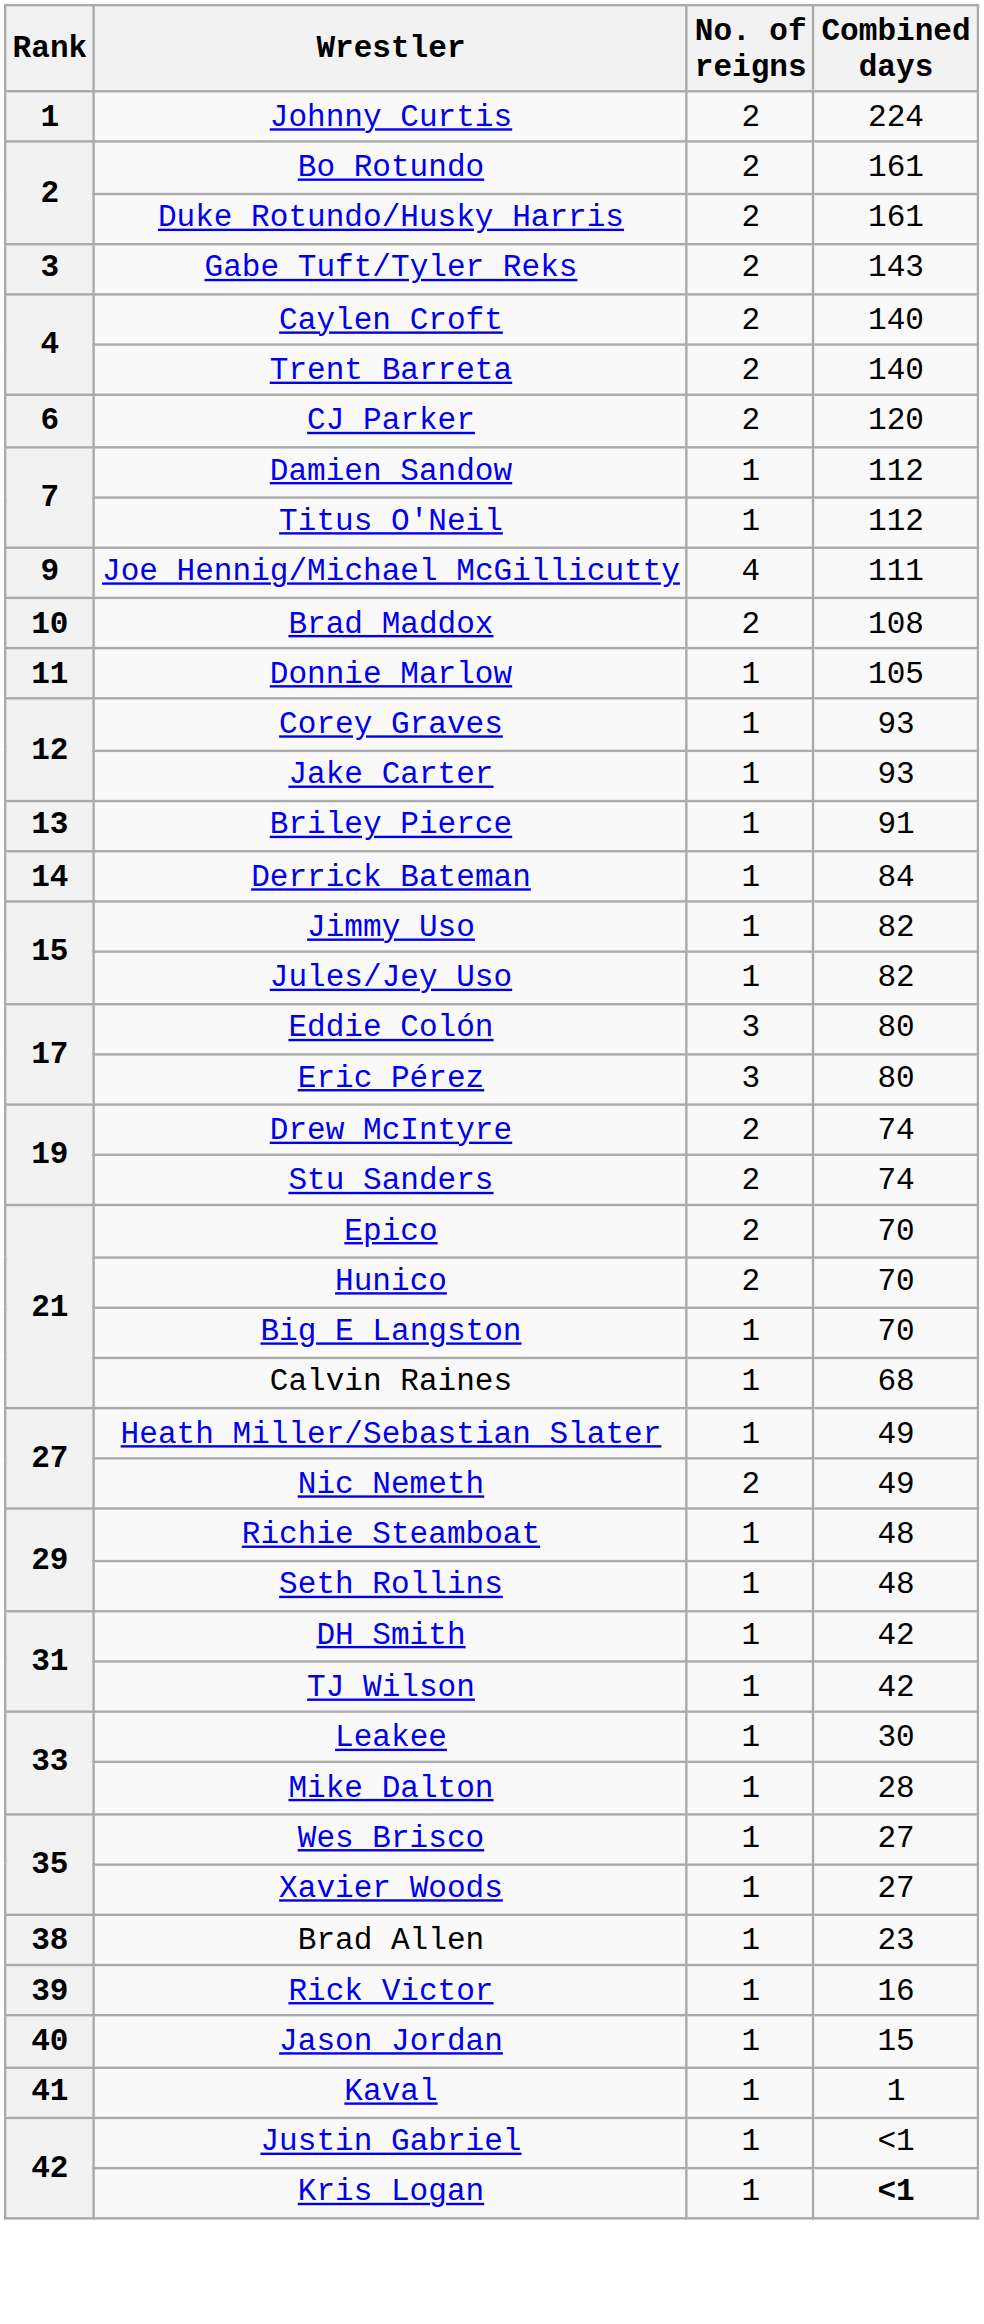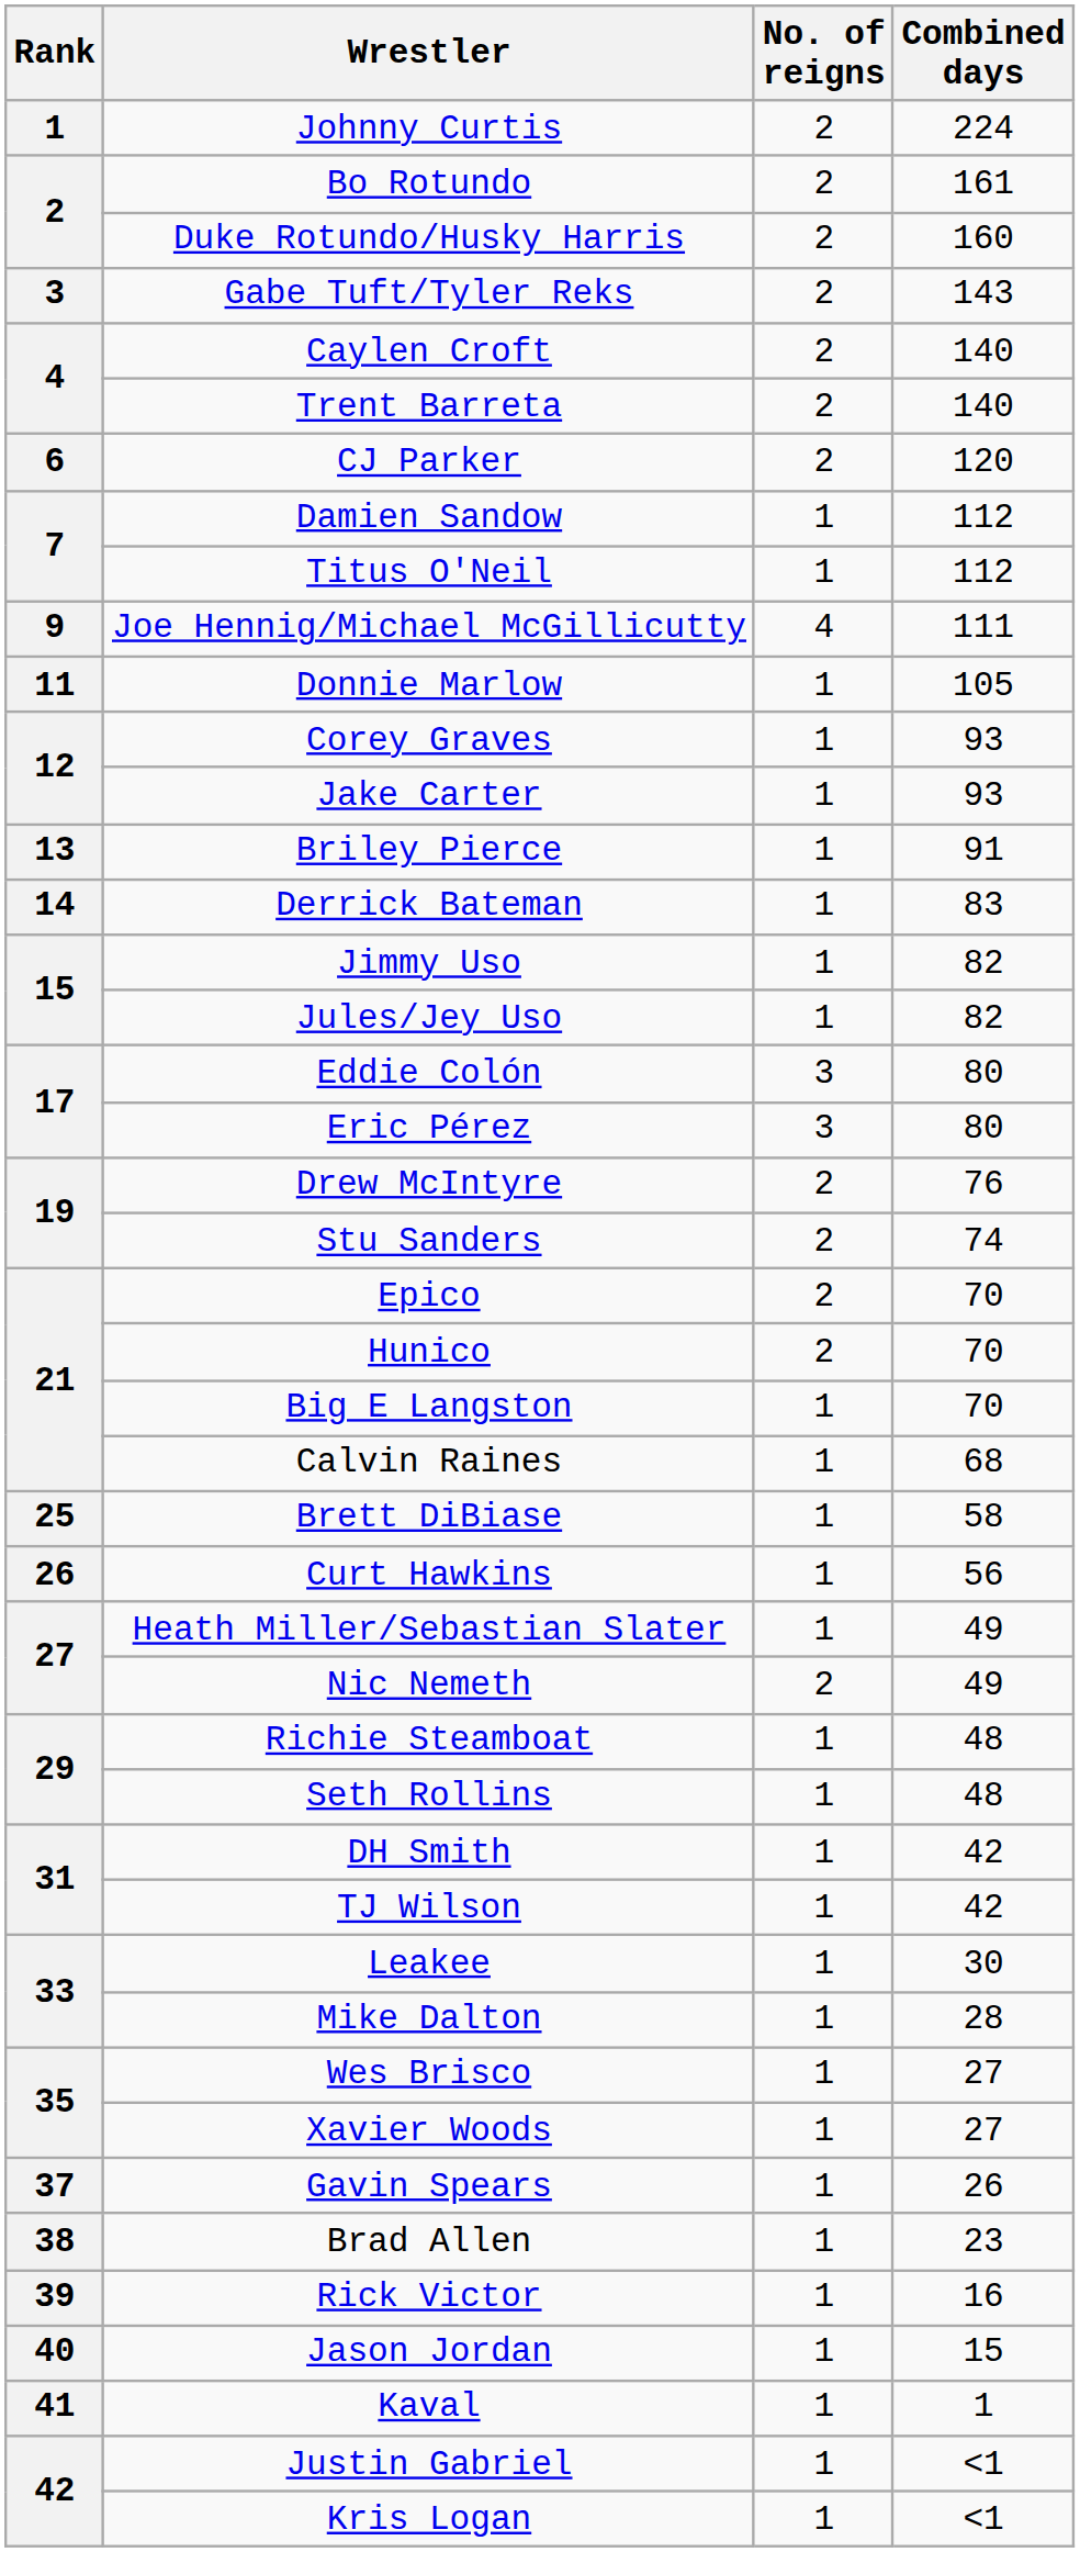Duke Rotundo/Husky Harris | Combined days: 161 -> 160
- row: 10 | Brad Maddox | 2 | 108
Derrick Bateman | Combined days: 84 -> 83
Drew McIntyre | Combined days: 74 -> 76
+ row: 25 | Brett DiBiase | 1 | 58
+ row: 26 | Curt Hawkins | 1 | 56
+ row: 37 | Gavin Spears | 1 | 26
Kris Logan | Combined days: bold -> normal
